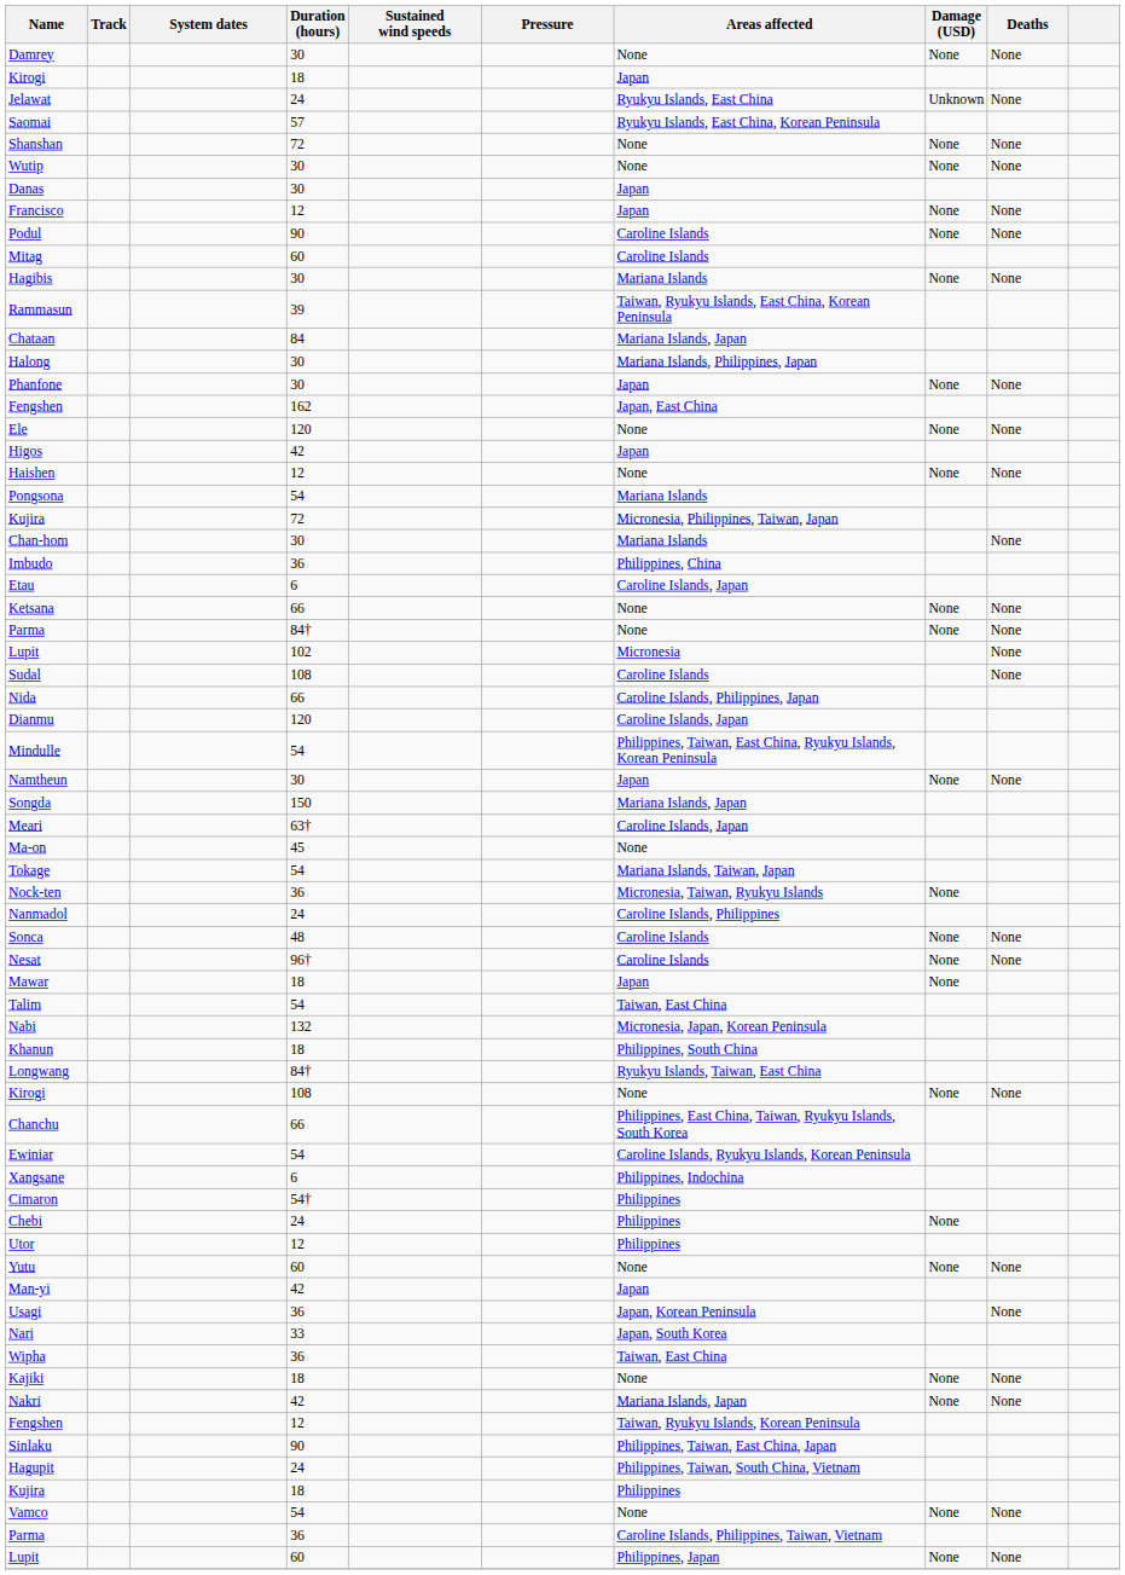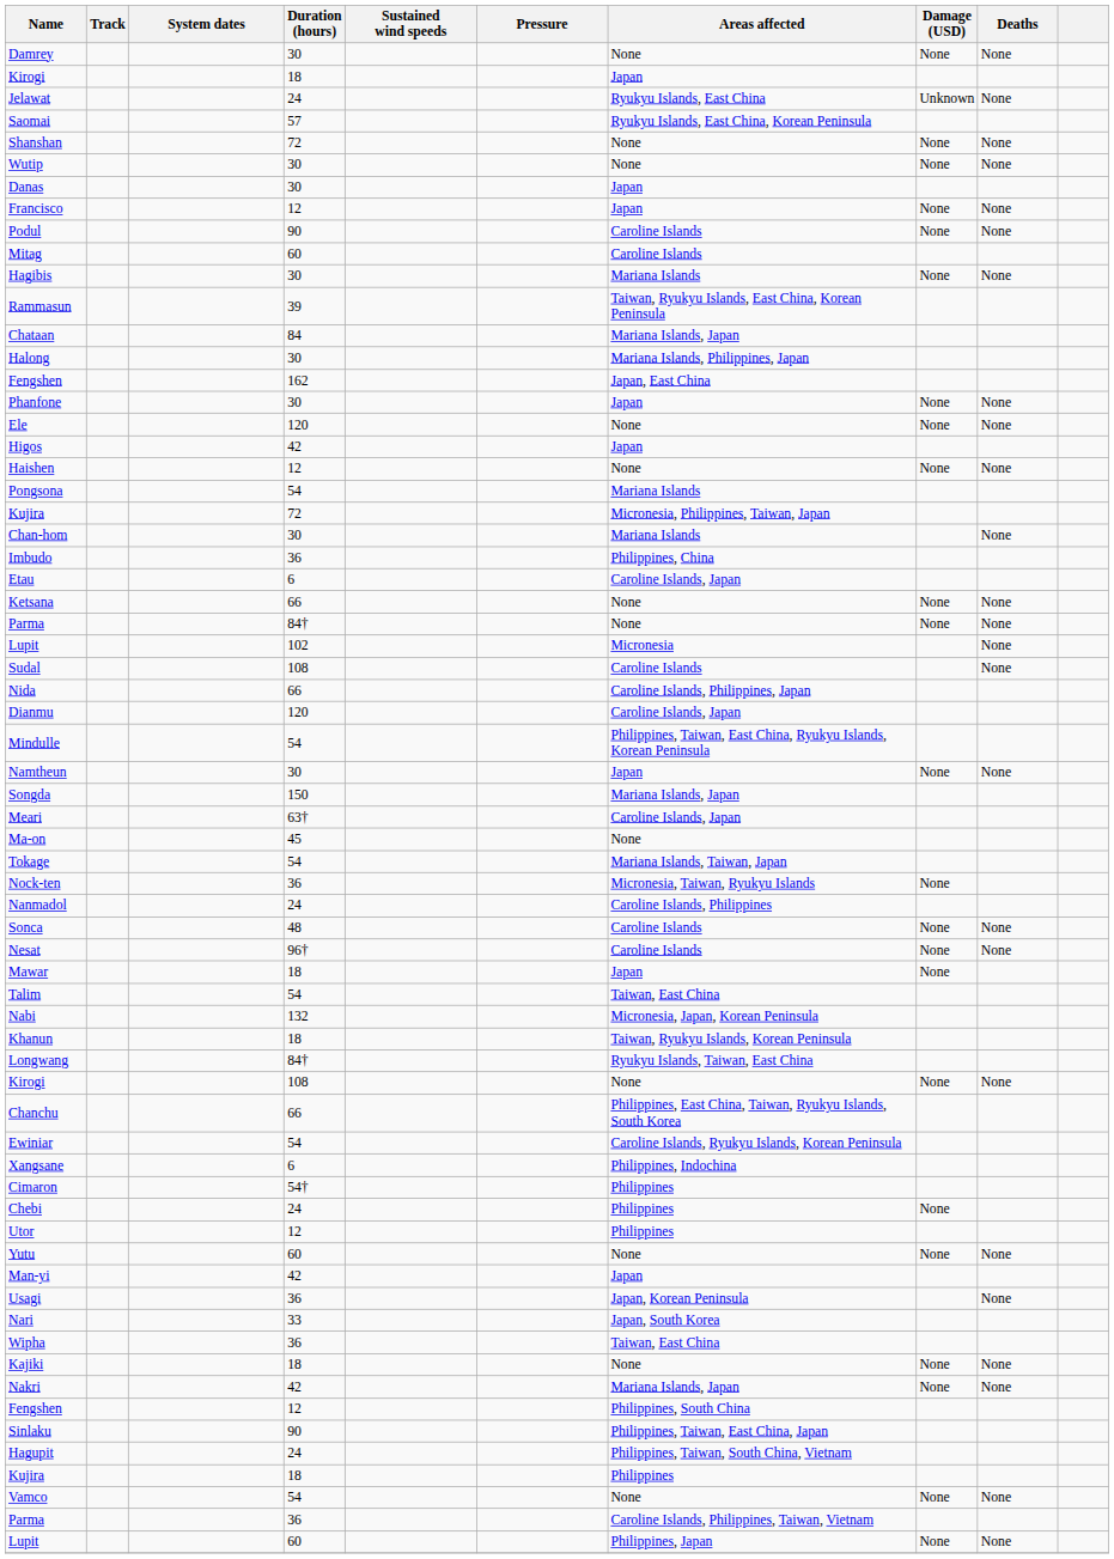rows swapped: Fengshen / 162 <-> Phanfone
Khanun | Areas affected: Philippines, South China -> Taiwan, Ryukyu Islands, Korean Peninsula
Fengshen / 12 | Areas affected: Taiwan, Ryukyu Islands, Korean Peninsula -> Philippines, South China
